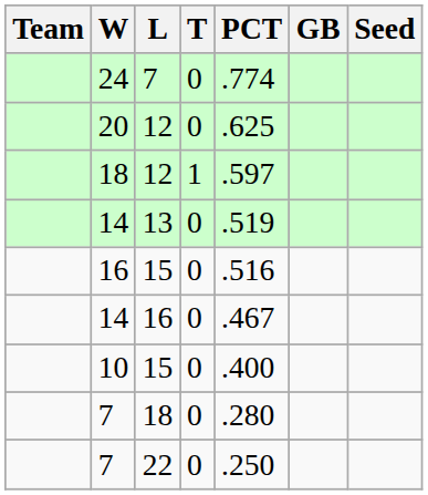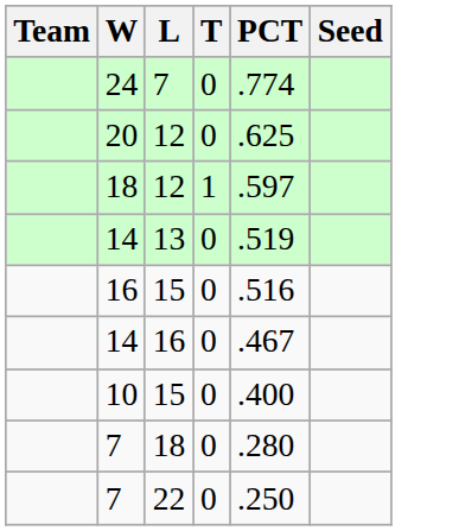- column: GB
